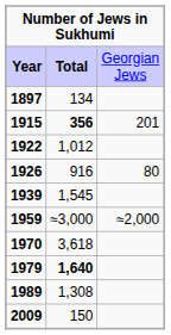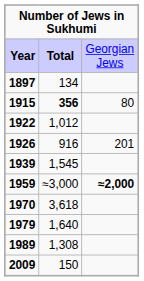1915 | column 3: 201 -> 80
1926 | column 3: 80 -> 201
1959 | column 3: normal -> bold
1979 | column 2: bold -> normal
